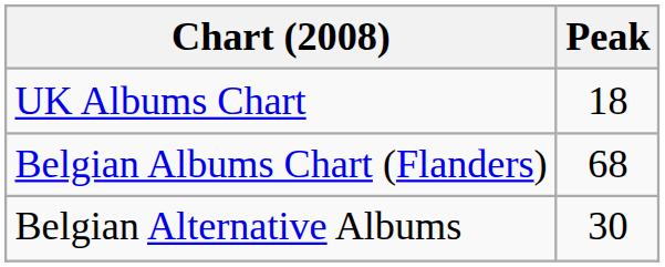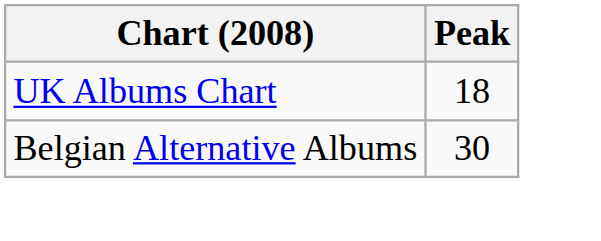- row: Belgian Albums Chart (Flanders) | 68
